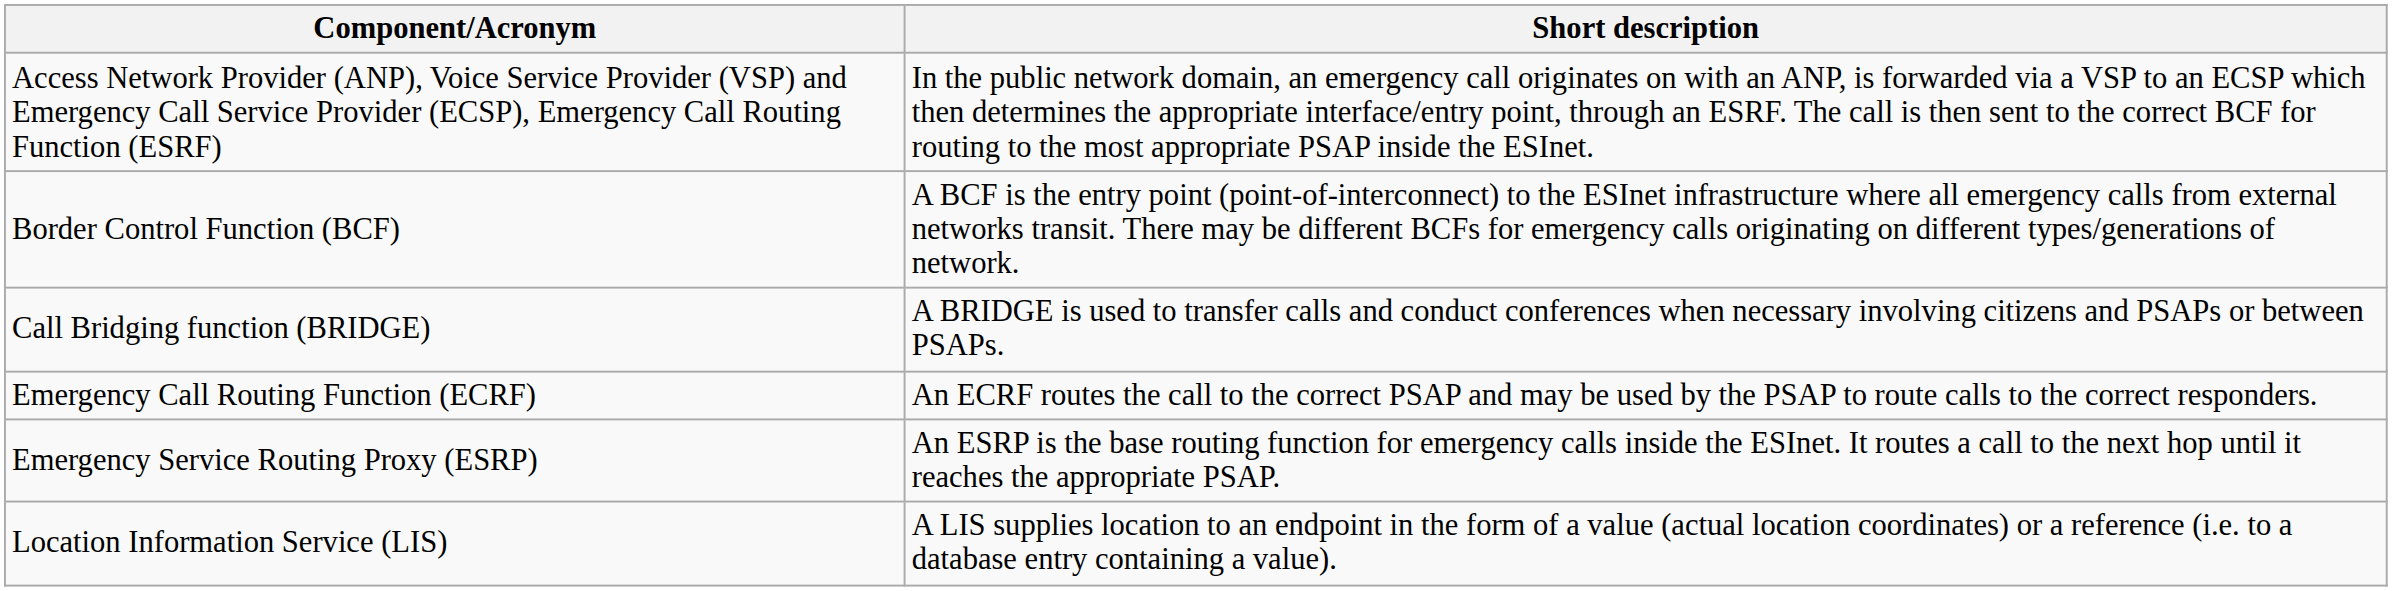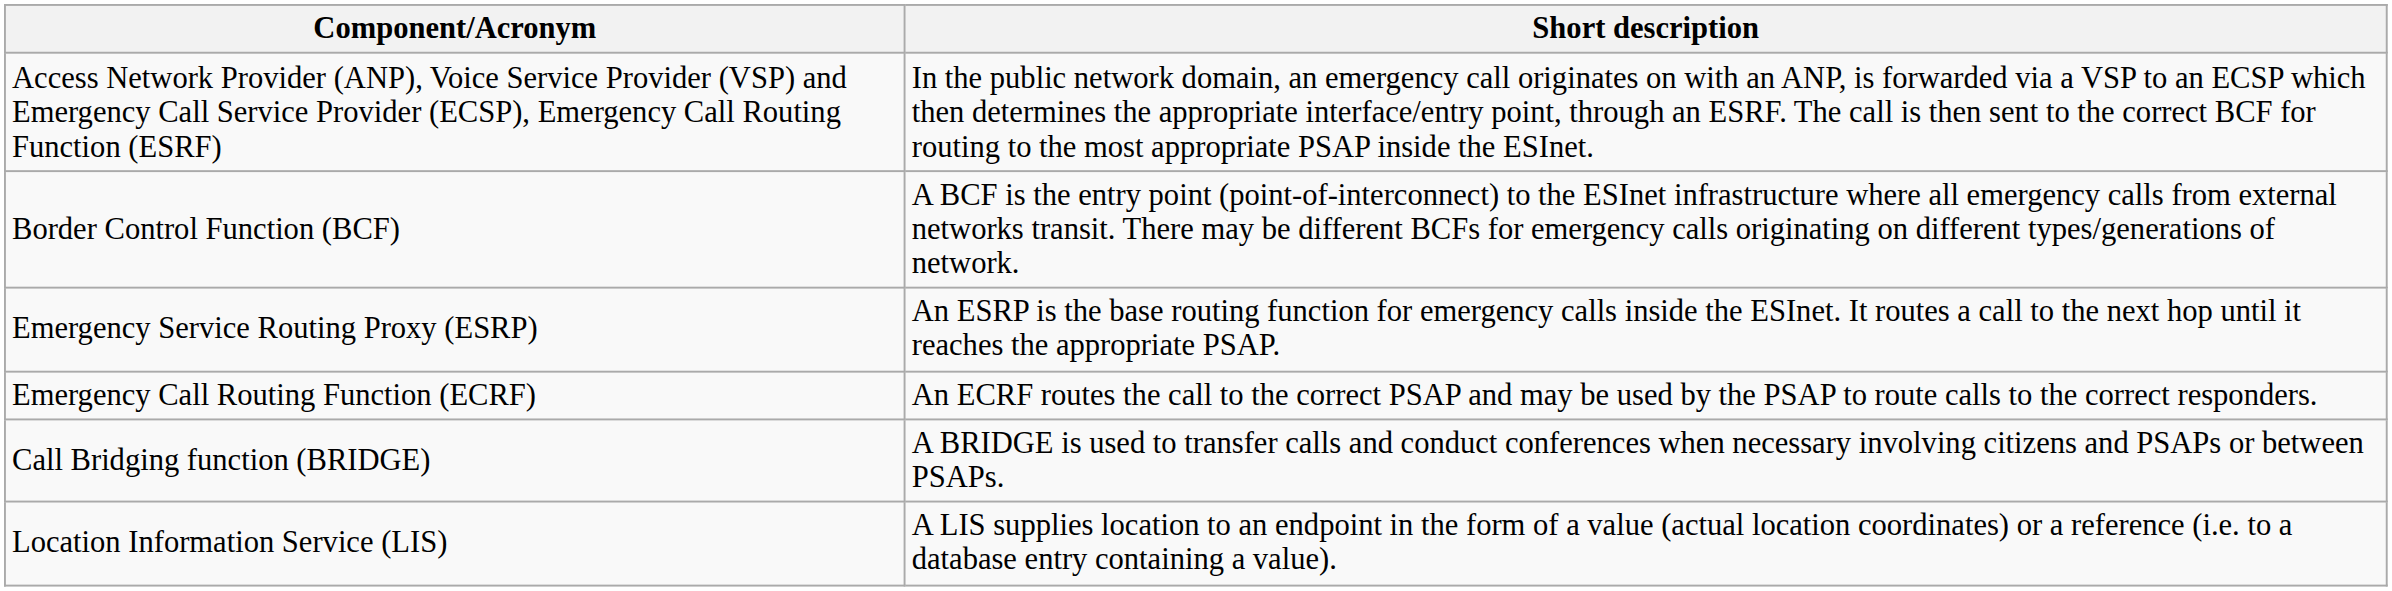rows swapped: Emergency Service Routing Proxy (ESRP) <-> Call Bridging function (BRIDGE)
